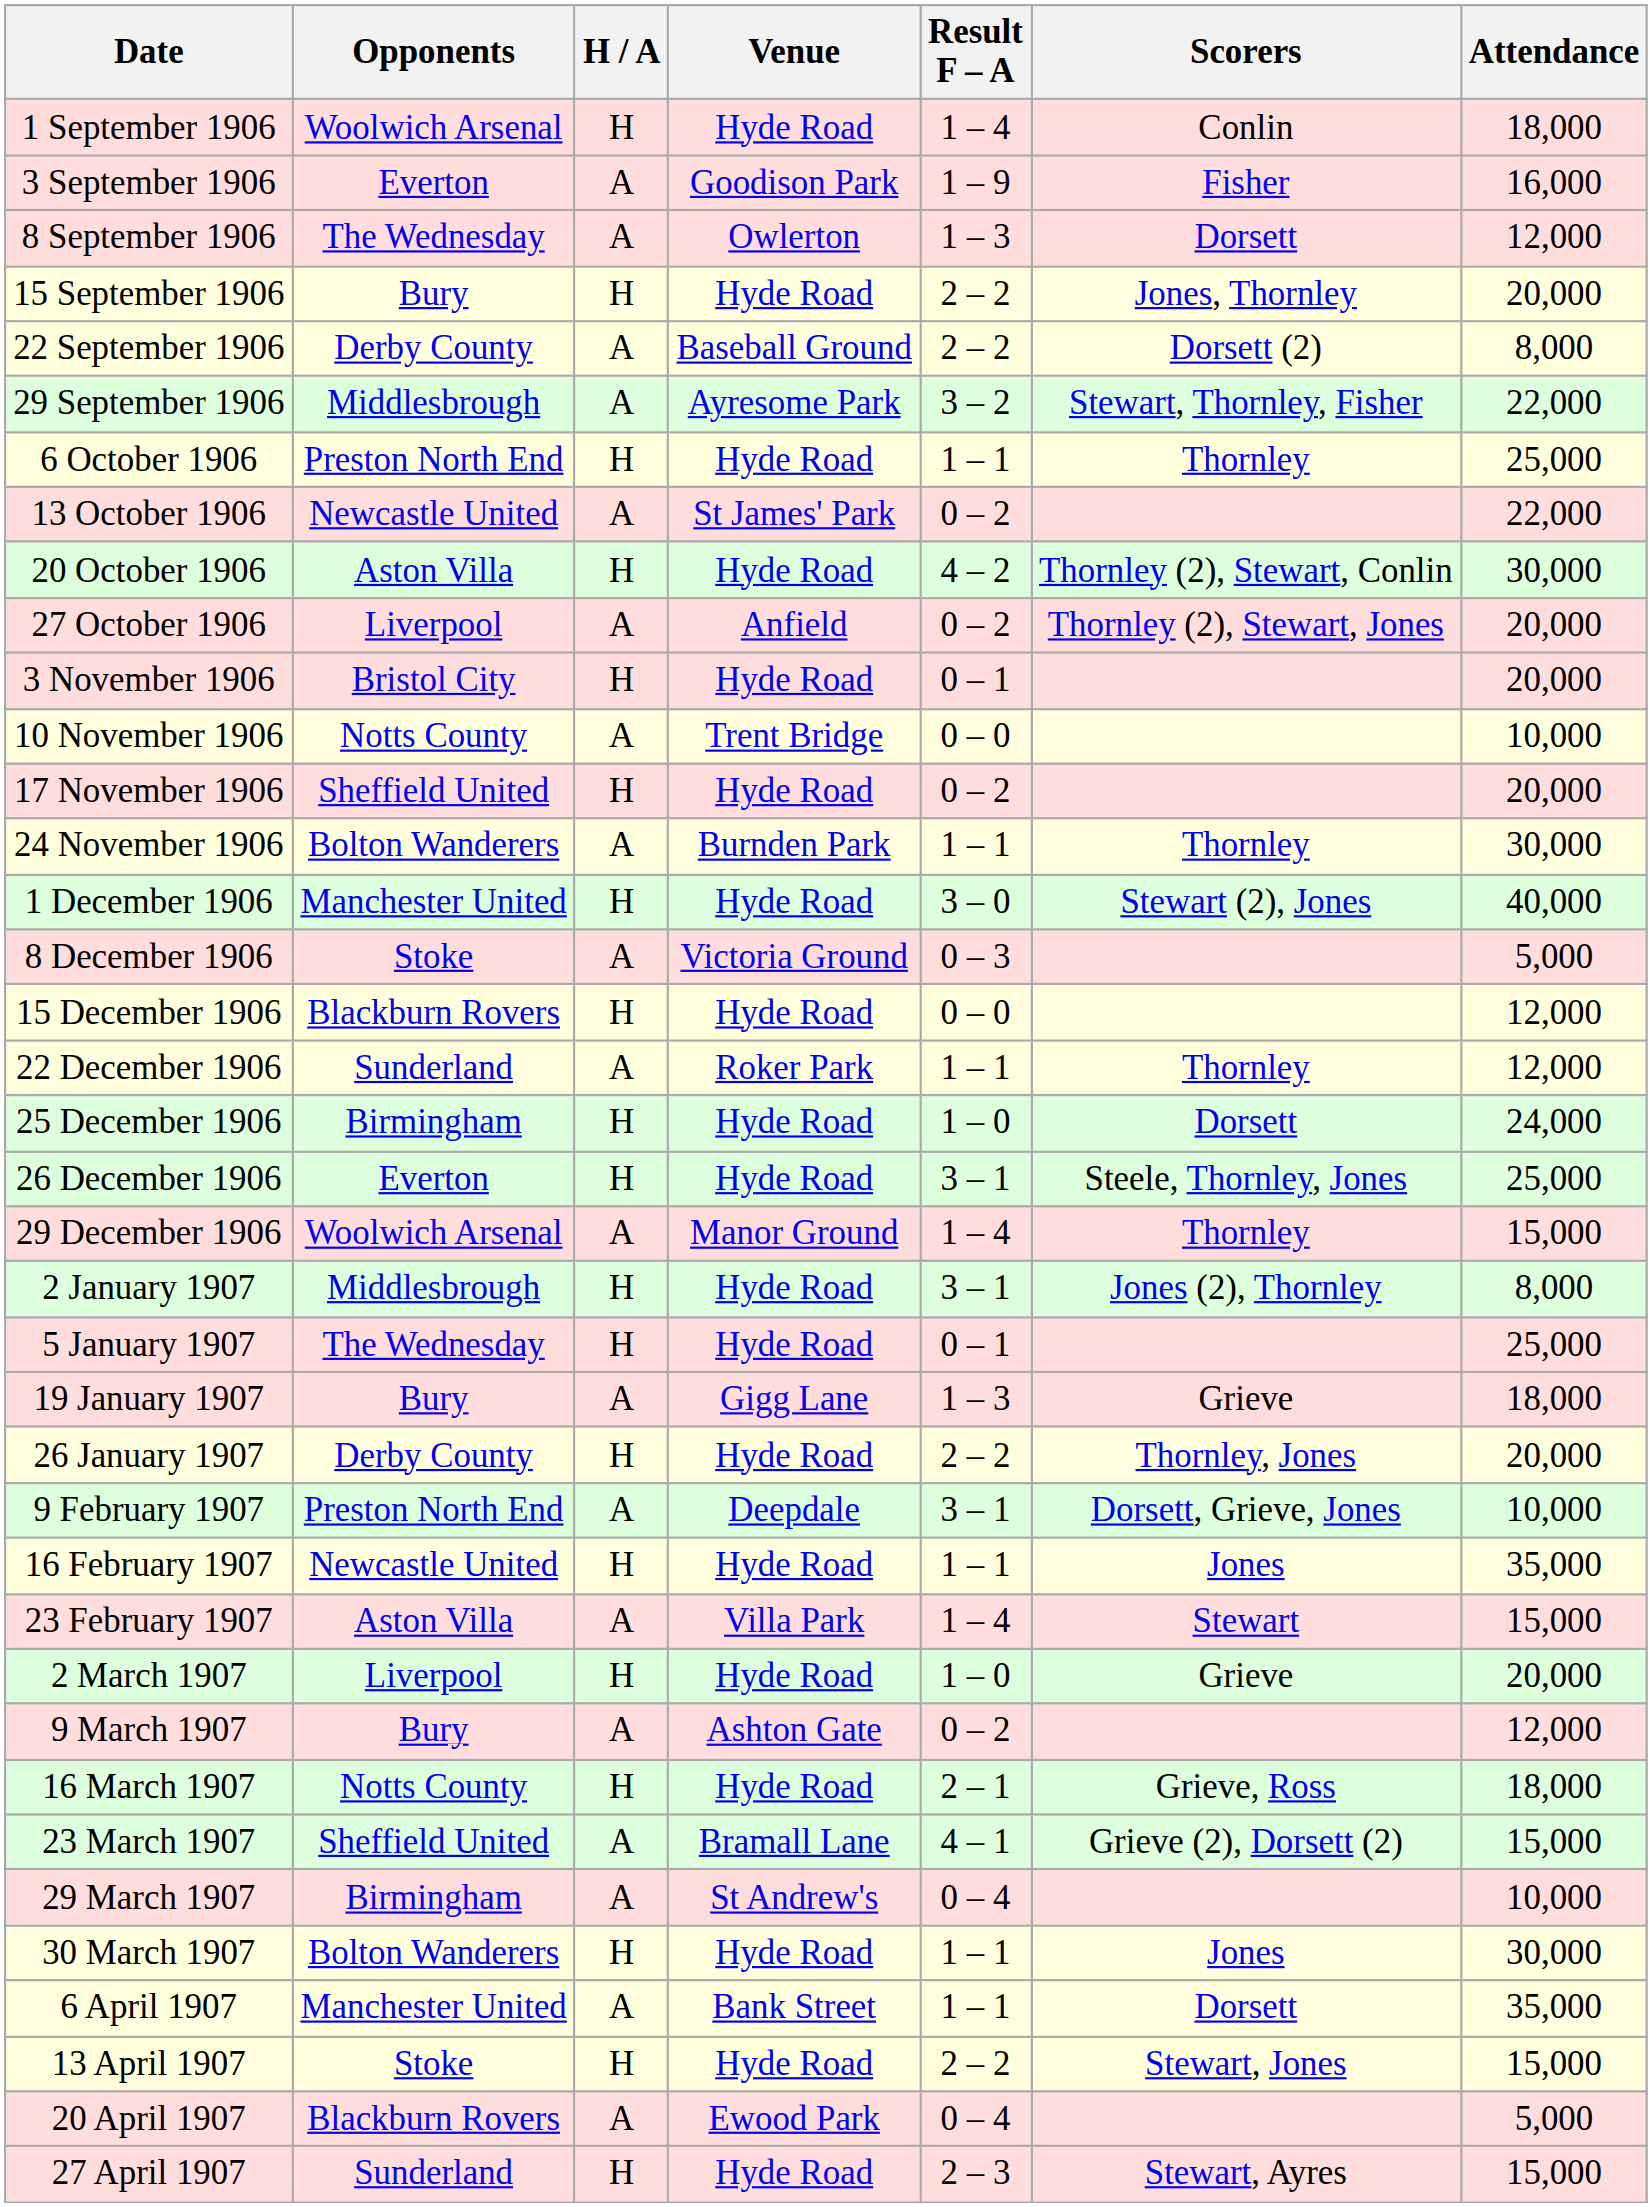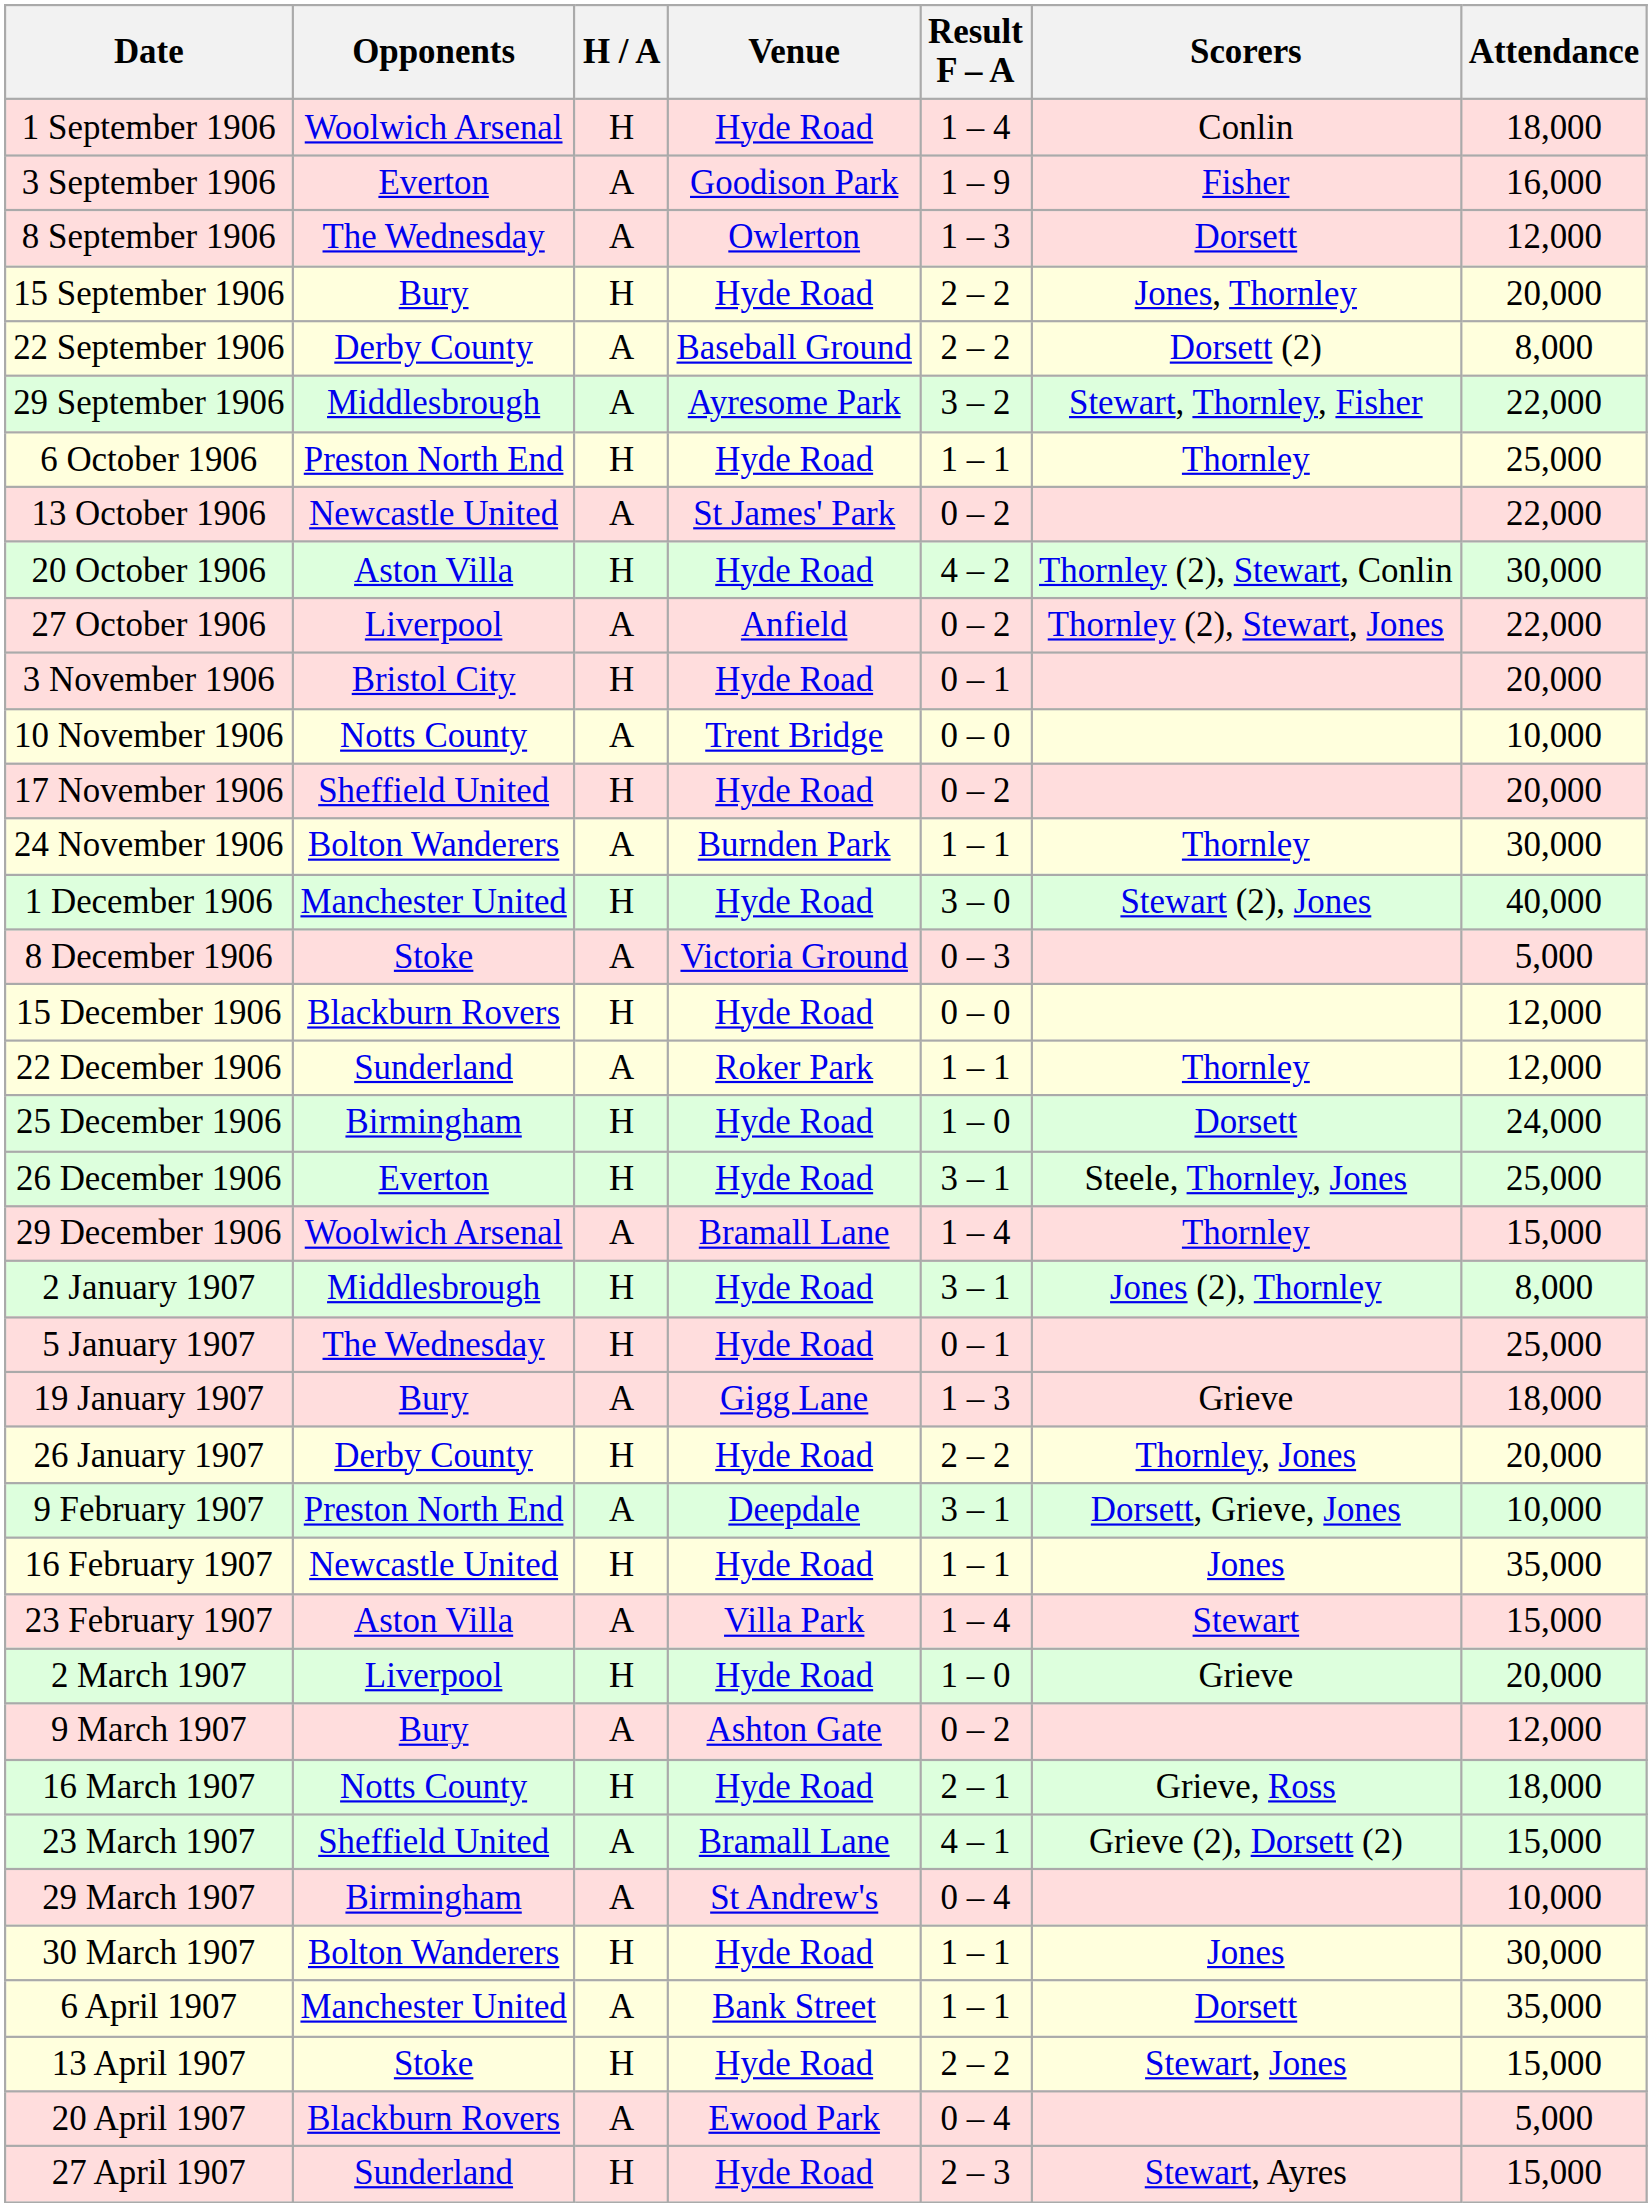27 October 1906 | Attendance: 20,000 -> 22,000
29 December 1906 | Venue: Manor Ground -> Bramall Lane
